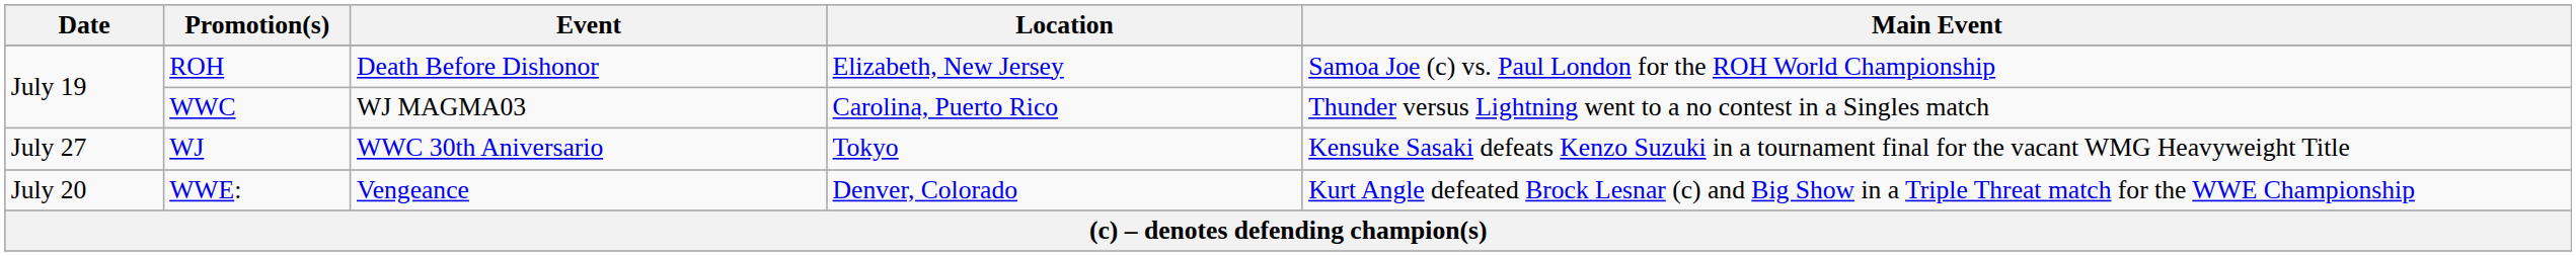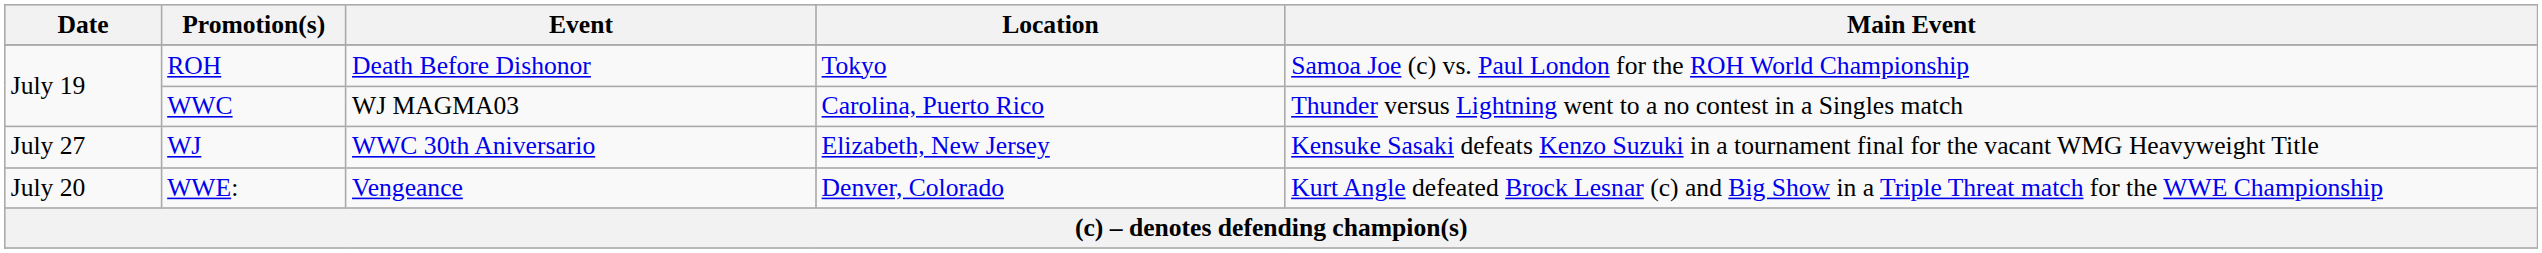ROH | Location: Elizabeth, New Jersey -> Tokyo
WJ | Location: Tokyo -> Elizabeth, New Jersey
